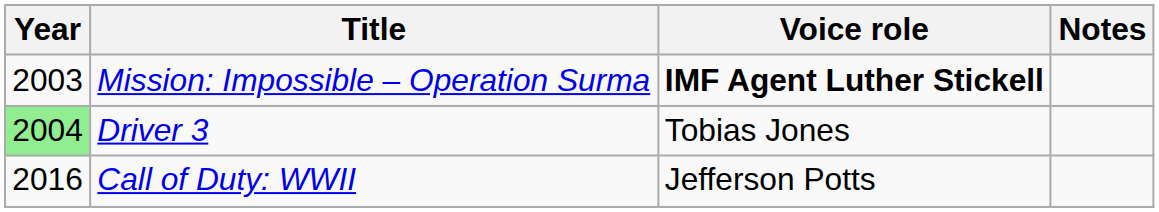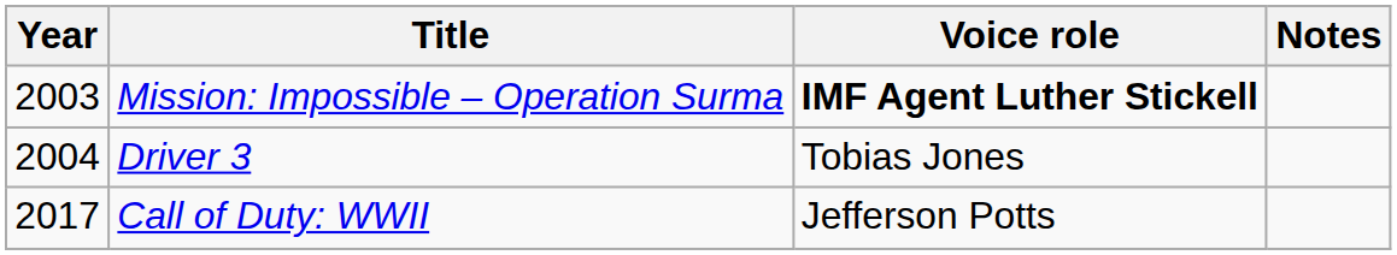Driver 3 | Year: lightgreen background -> no background
Call of Duty: WWII | Year: 2016 -> 2017
